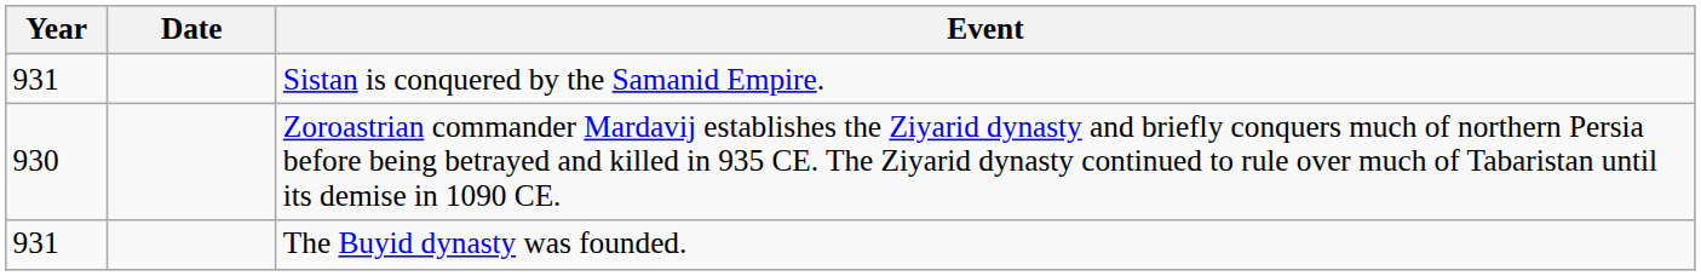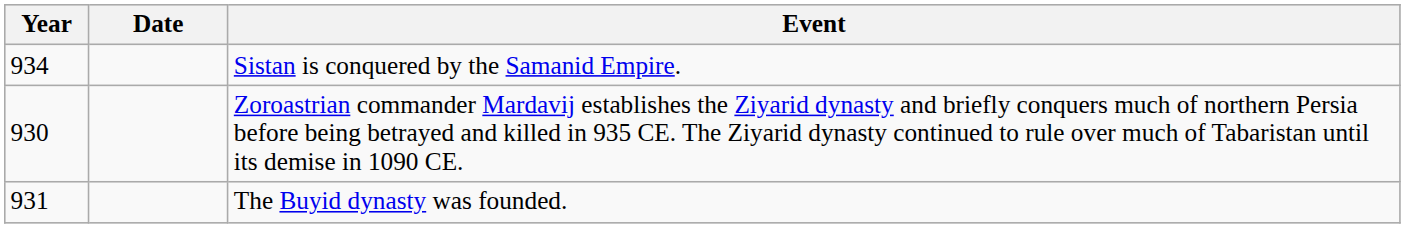Sistan is conquered by the Samanid Empire. | Year: 931 -> 934
